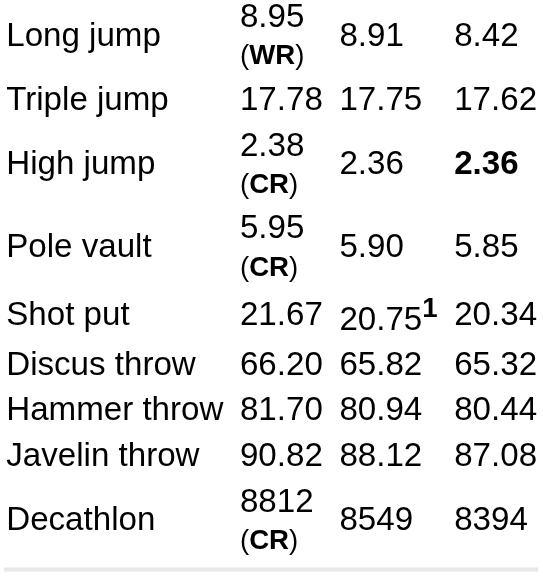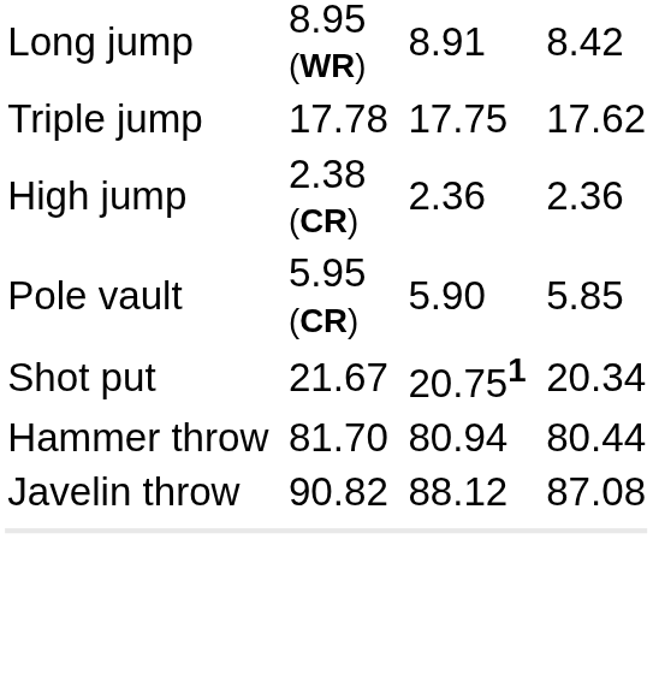High jump | column 7: bold -> normal
- row: Discus throw | 66.20 | 65.82 | 65.32
- row: Decathlon | 8812 (CR) | 8549 | 8394
